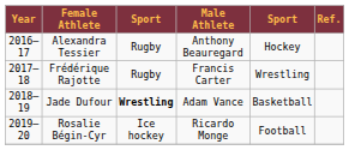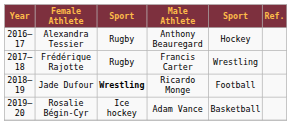Jade Dufour | Male Athlete: Adam Vance -> Ricardo Monge
Jade Dufour | column 5: Basketball -> Football
Rosalie Bégin-Cyr | Male Athlete: Ricardo Monge -> Adam Vance
Rosalie Bégin-Cyr | column 5: Football -> Basketball
